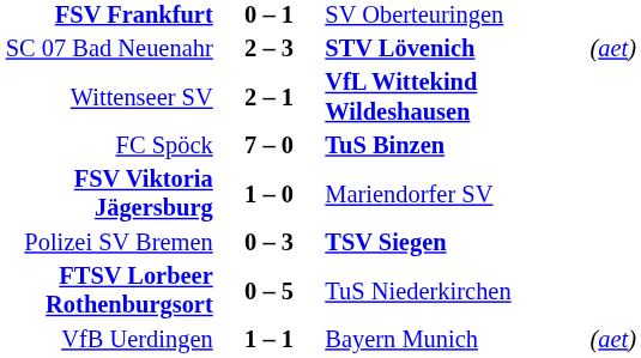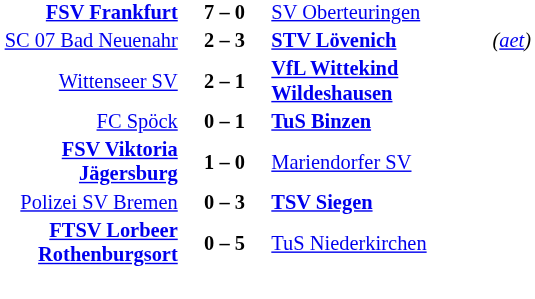FSV Frankfurt | column 2: 0 – 1 -> 7 – 0
FC Spöck | column 2: 7 – 0 -> 0 – 1
- row: VfB Uerdingen | 1 – 1 | Bayern Munich | (aet)
